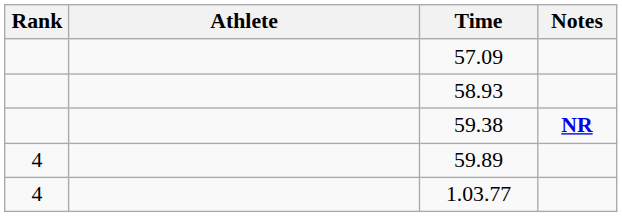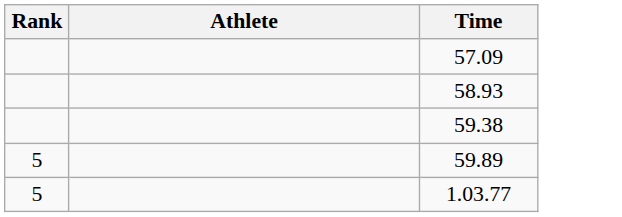- column: Notes | NR
59.89 | Rank: 4 -> 5
1.03.77 | Rank: 4 -> 5
